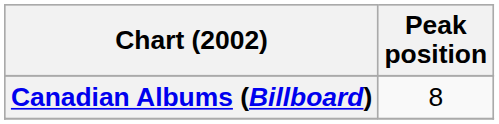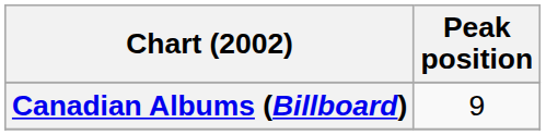Canadian Albums (Billboard) | Peak position: 8 -> 9
